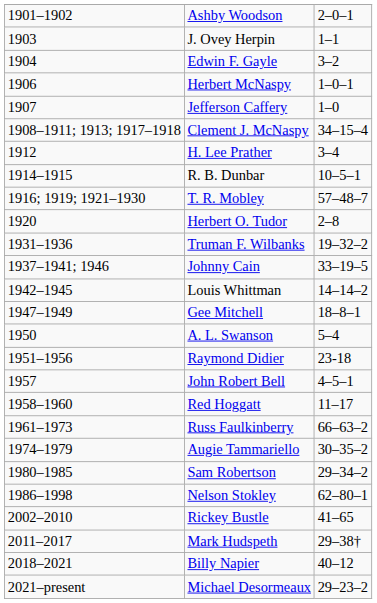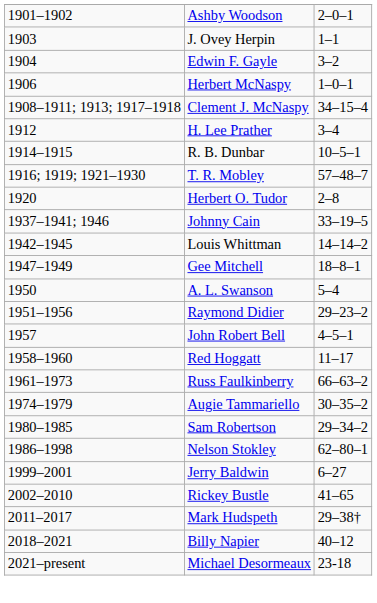- row: 1907 | Jefferson Caffery | 1–0
- row: 1931–1936 | Truman F. Wilbanks | 19–32–2
Raymond Didier | column 3: 23-18 -> 29–23–2
+ row: 1999–2001 | Jerry Baldwin | 6–27
Michael Desormeaux | column 3: 29–23–2 -> 23-18
